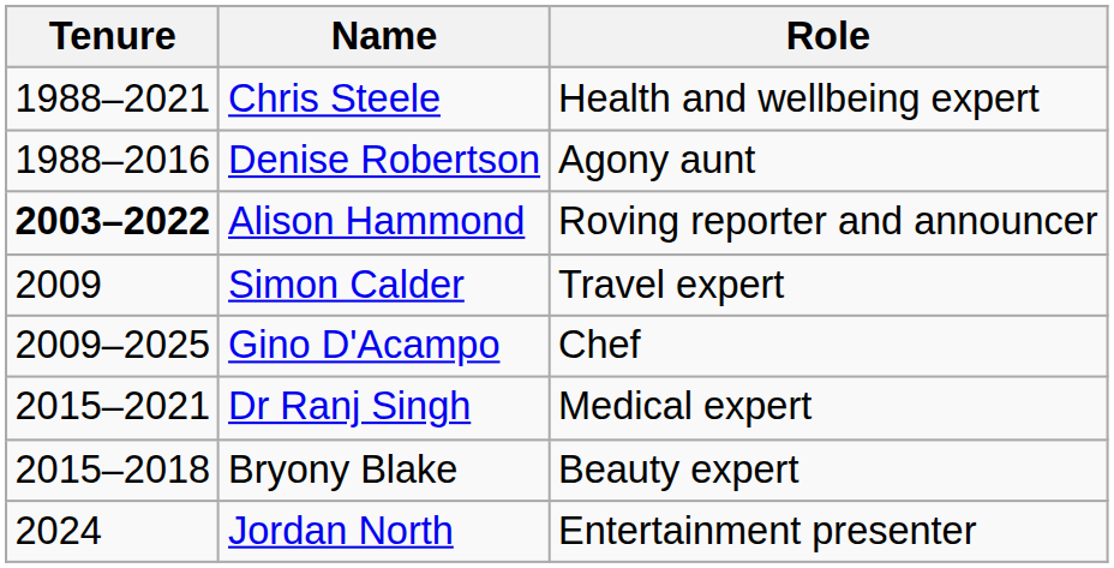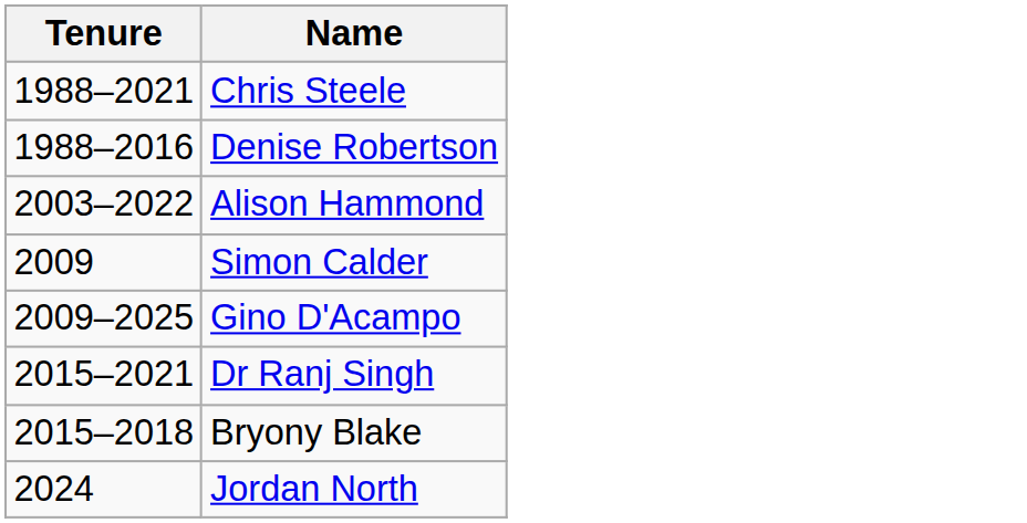- column: Role | Health and wellbeing expert | Agony aunt | Roving reporter and announcer | Travel expert | Chef | Medical expert | Beauty expert | Entertainment presenter
Alison Hammond | Tenure: bold -> normal
